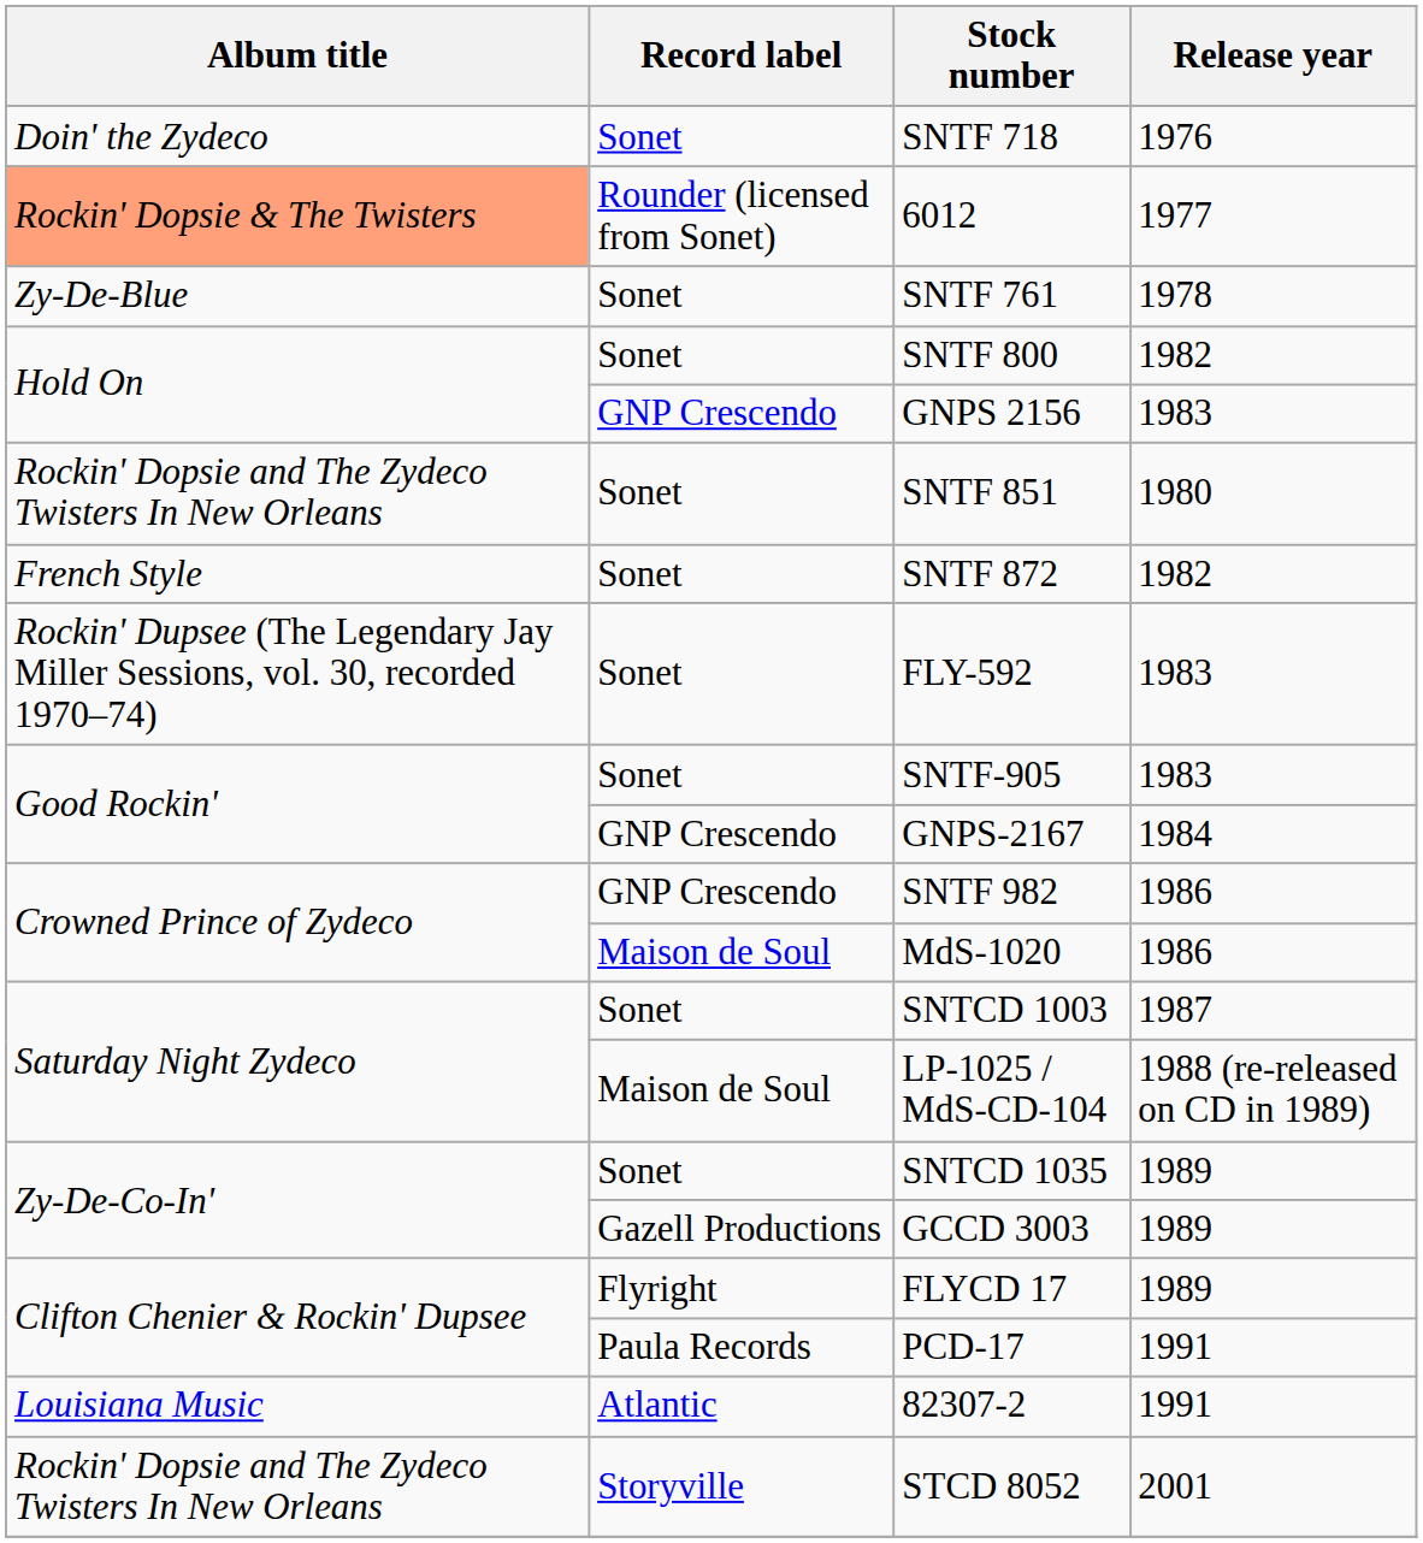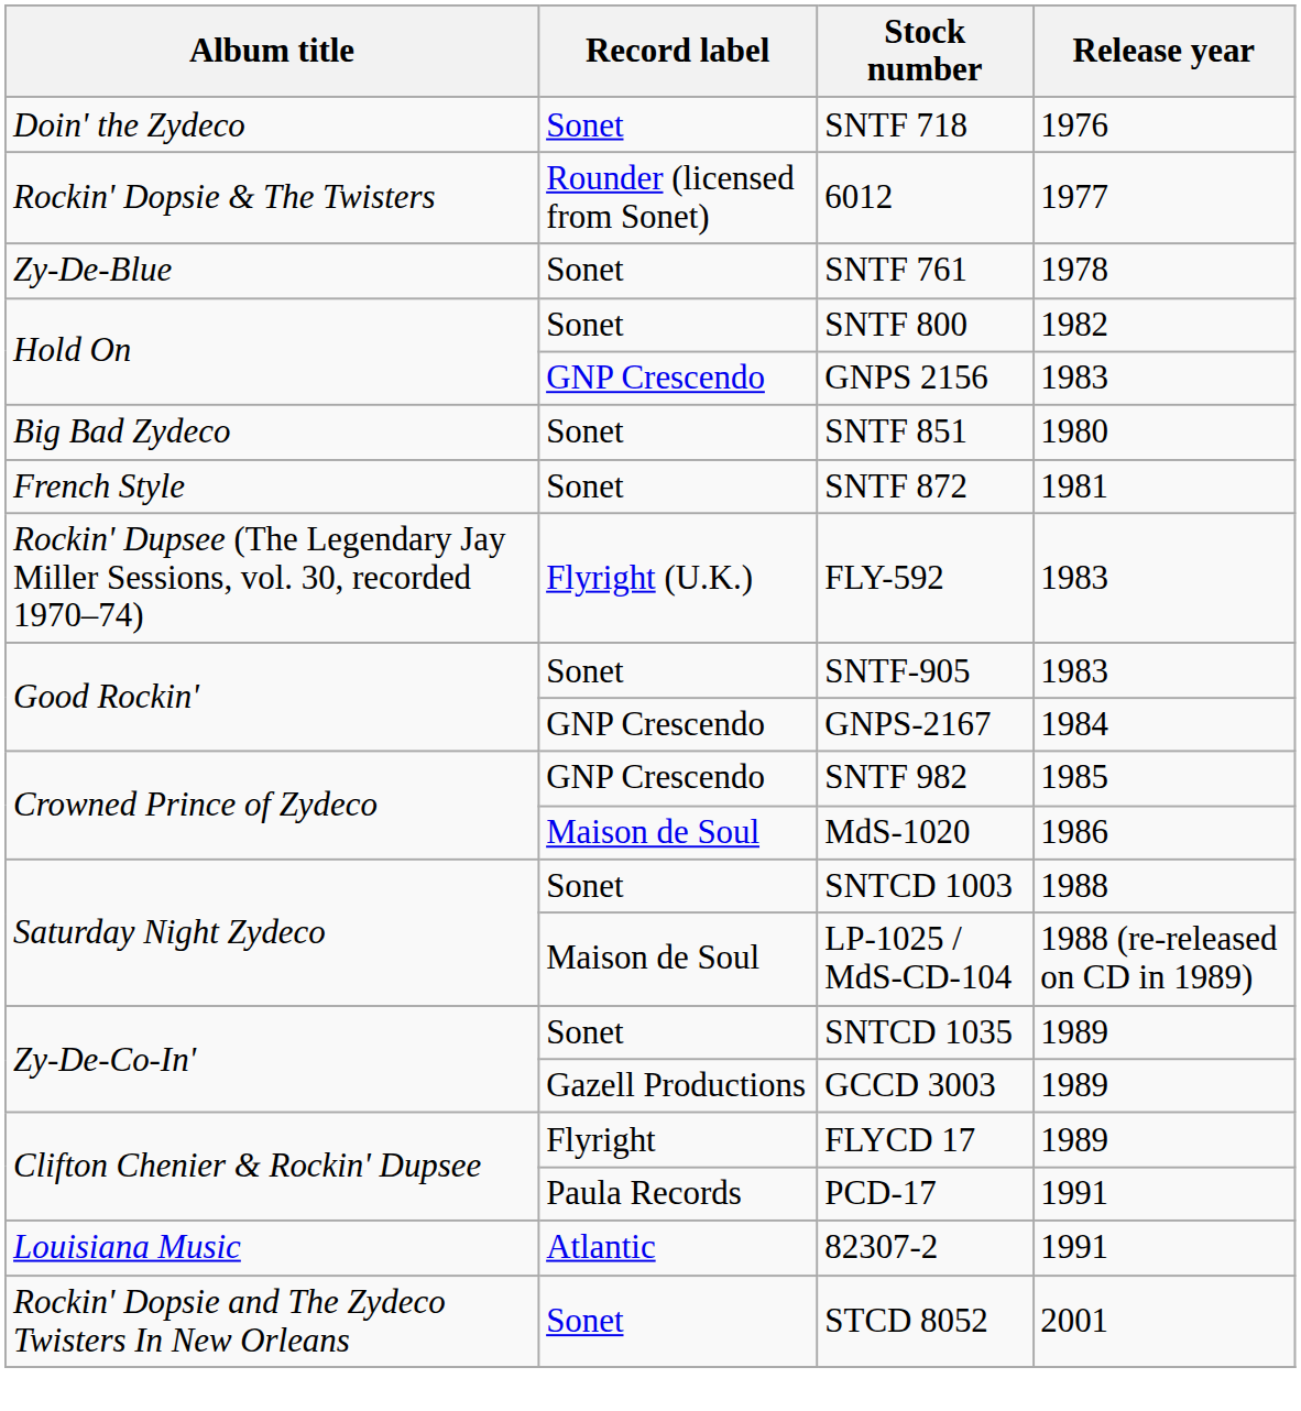6012 | Album title: lightsalmon background -> no background
SNTF 851 | Album title: Rockin' Dopsie and The Zydeco Twisters In New Orleans -> Big Bad Zydeco
SNTF 872 | Release year: 1982 -> 1981
FLY-592 | Record label: Sonet -> Flyright (U.K.)
SNTF 982 | Release year: 1986 -> 1985
SNTCD 1003 | Release year: 1987 -> 1988
STCD 8052 | Record label: Storyville -> Sonet
